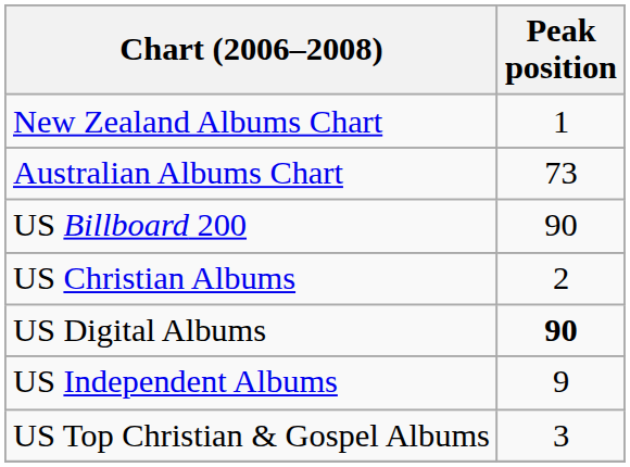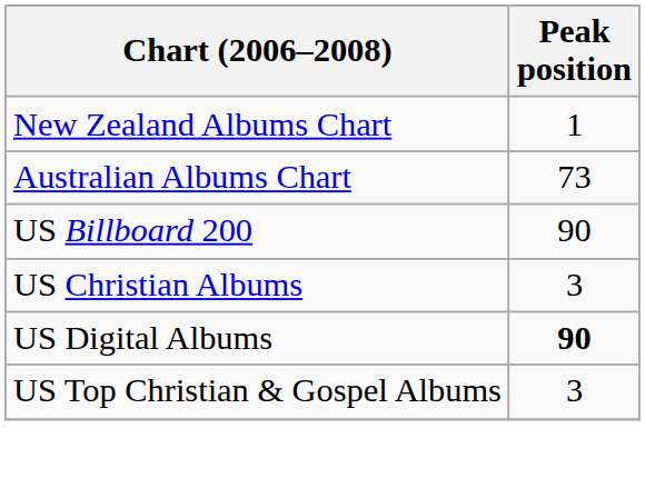US Christian Albums | Peak position: 2 -> 3
- row: US Independent Albums | 9
